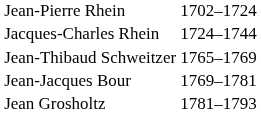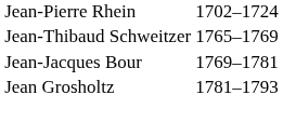- row: Jacques-Charles Rhein | 1724–1744
